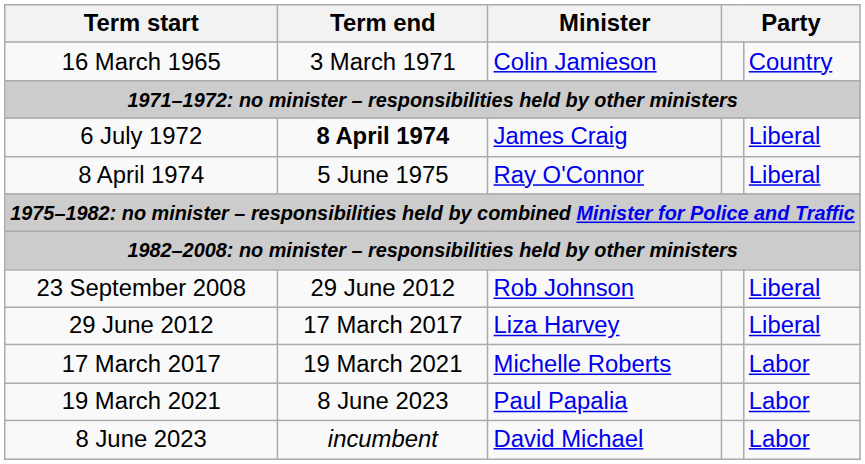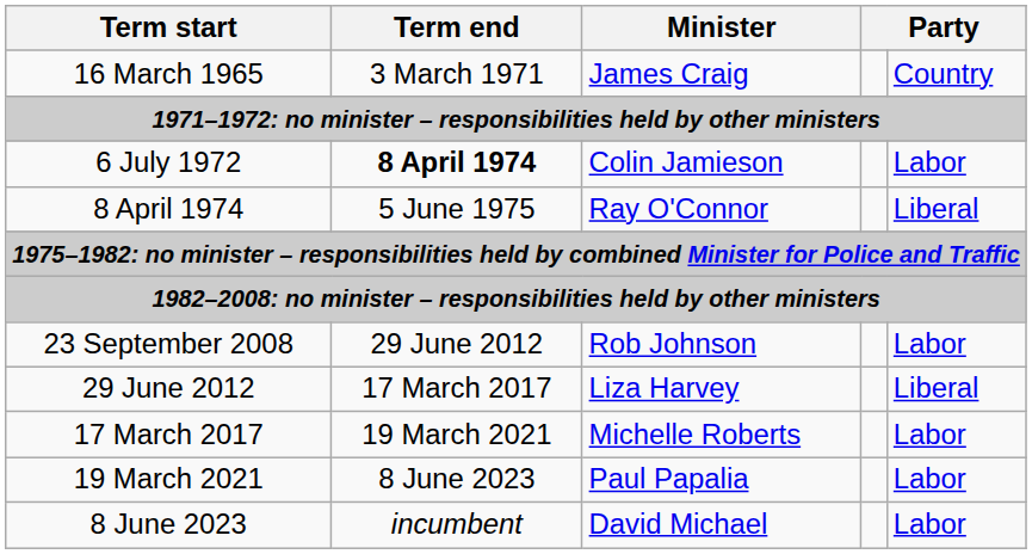16 March 1965 | Minister: Colin Jamieson -> James Craig
6 July 1972 | Minister: James Craig -> Colin Jamieson
6 July 1972 | column 5: Liberal -> Labor
23 September 2008 | column 5: Liberal -> Labor
